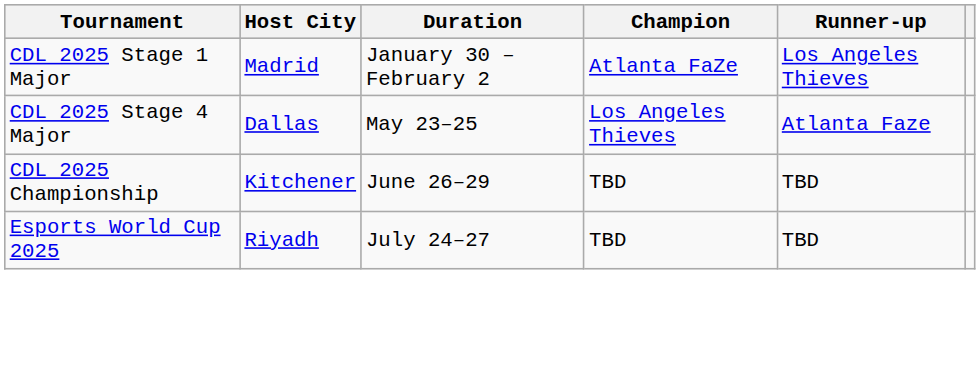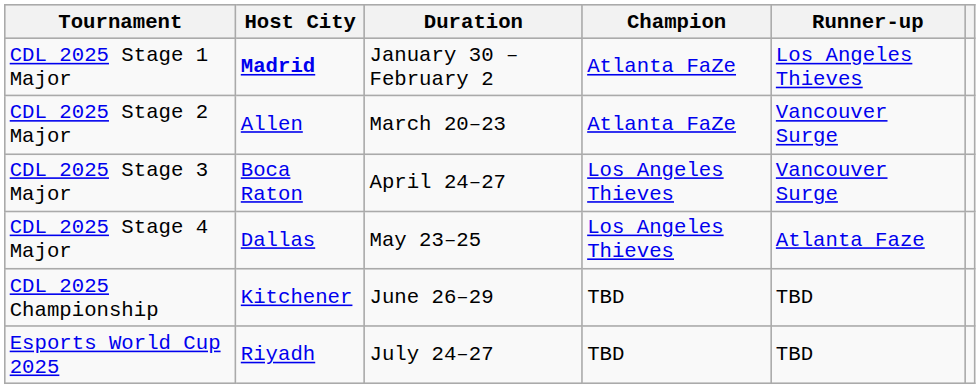CDL 2025 Stage 1 Major | Host City: normal -> bold
+ row: CDL 2025 Stage 2 Major | Allen | March 20–23 | Atlanta FaZe | Vancouver Surge
+ row: CDL 2025 Stage 3 Major | Boca Raton | April 24–27 | Los Angeles Thieves | Vancouver Surge
